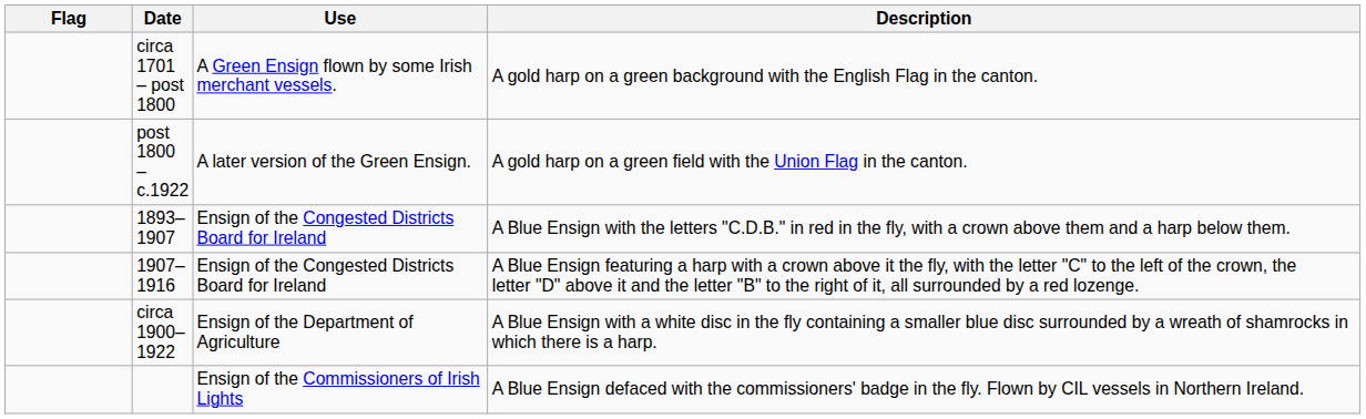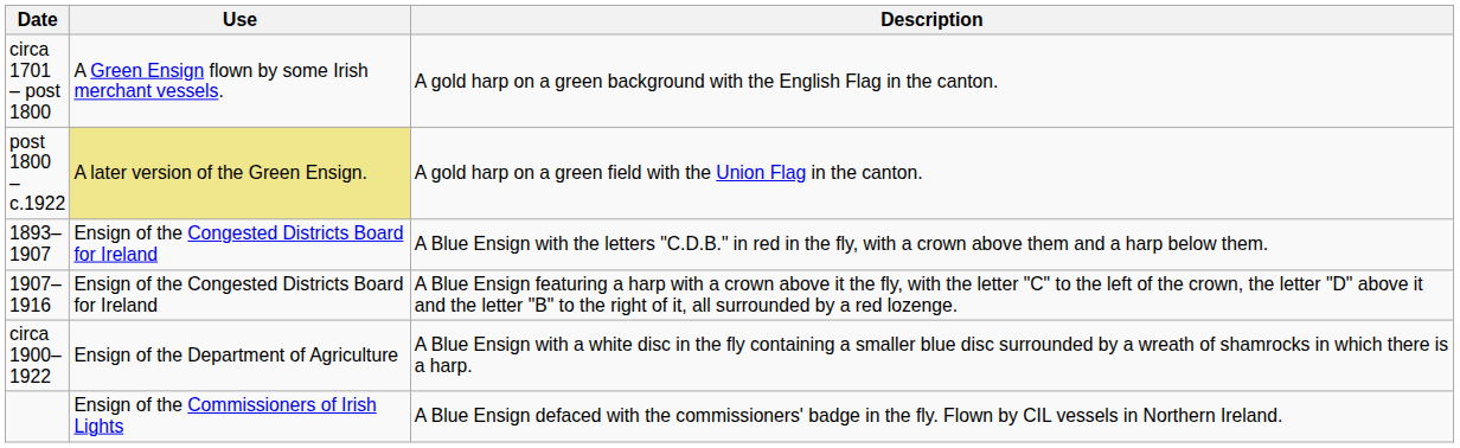- column: Flag
post 1800 – c.1922 | Use: no background -> khaki background
